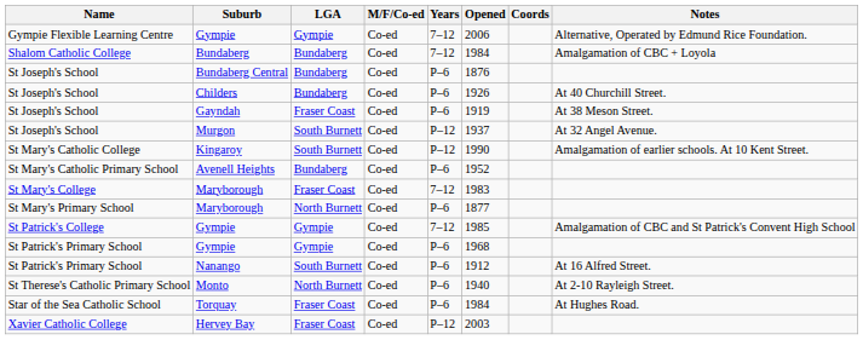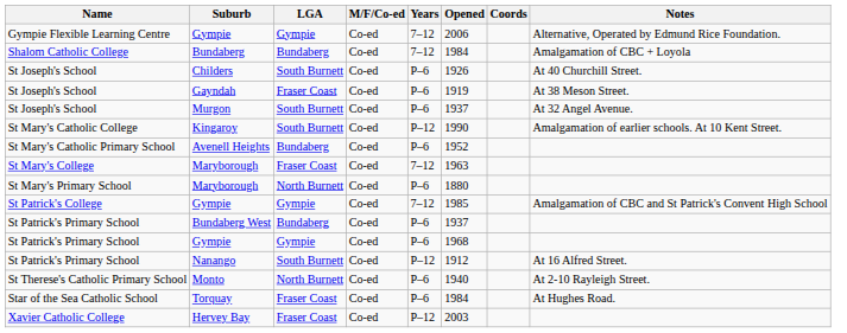- row: St Joseph's School | Bundaberg Central | Bundaberg | Co-ed | P–6 | 1876
Childers | LGA: Bundaberg -> South Burnett
Murgon | Years: P–12 -> P–6
St Mary's College / Maryborough | Opened: 1983 -> 1963
St Mary's Primary School / Maryborough | Opened: 1877 -> 1880
+ row: St Patrick's Primary School | Bundaberg West | Bundaberg | Co-ed | P–6 | 1937
Nanango | Years: P–6 -> P–12
